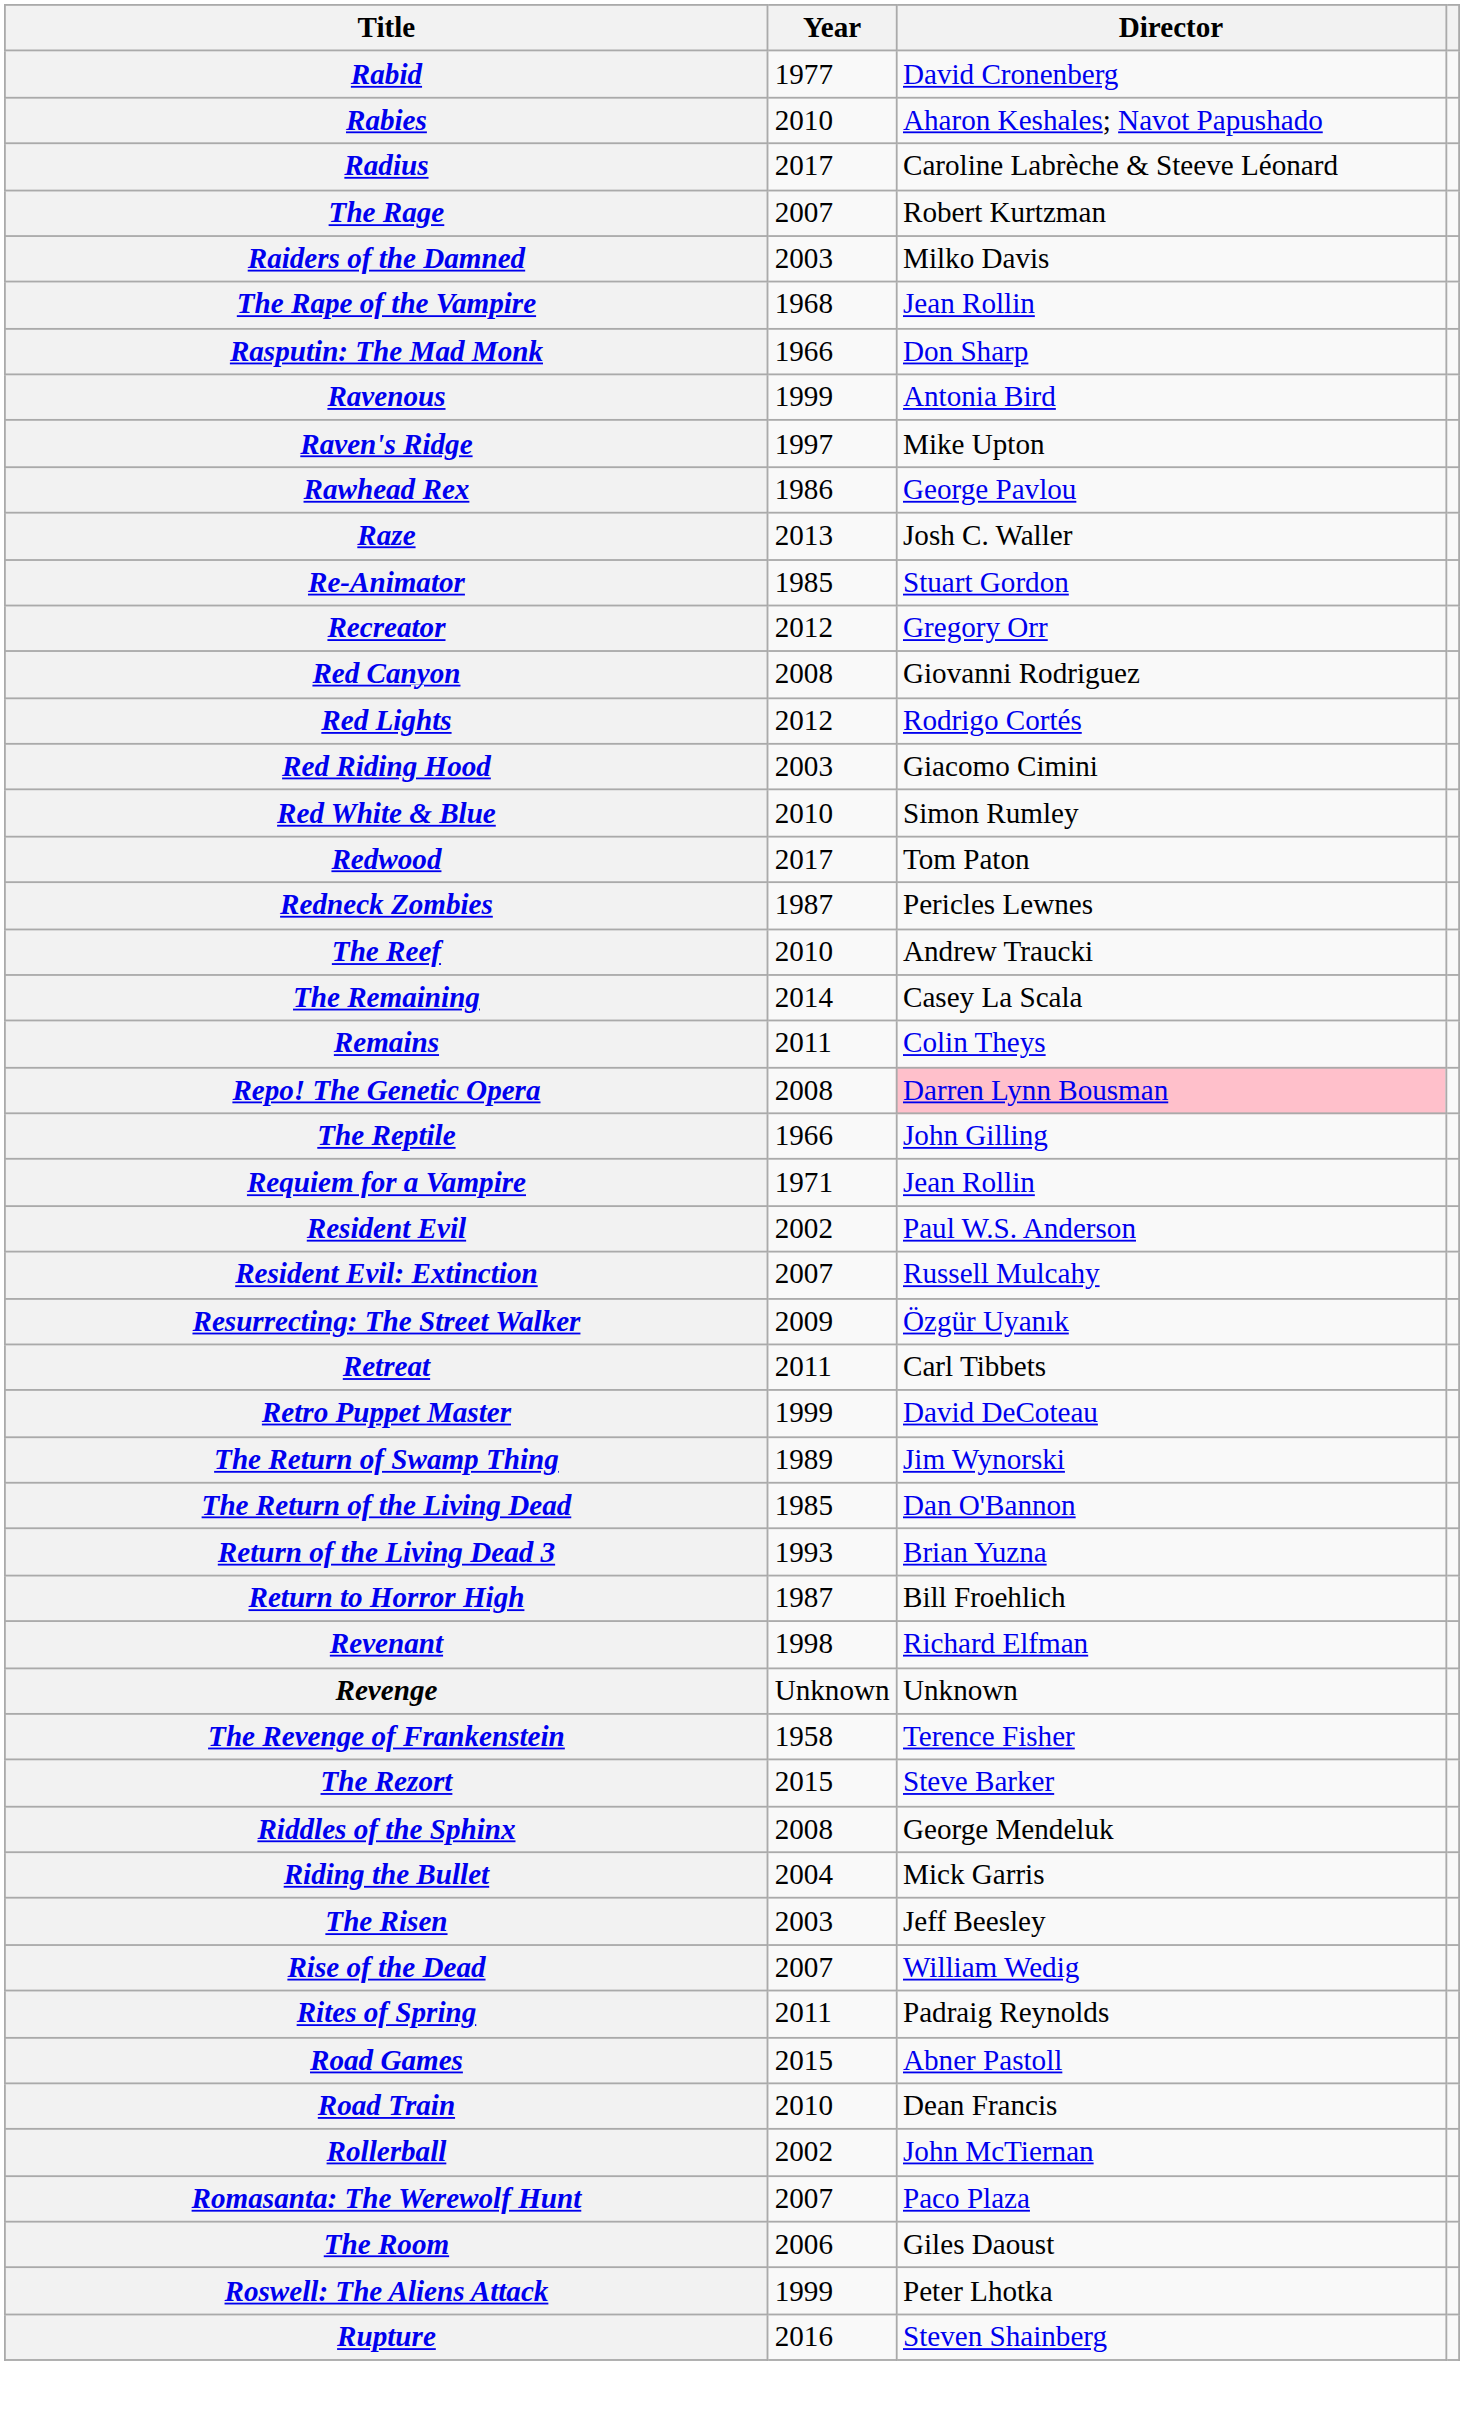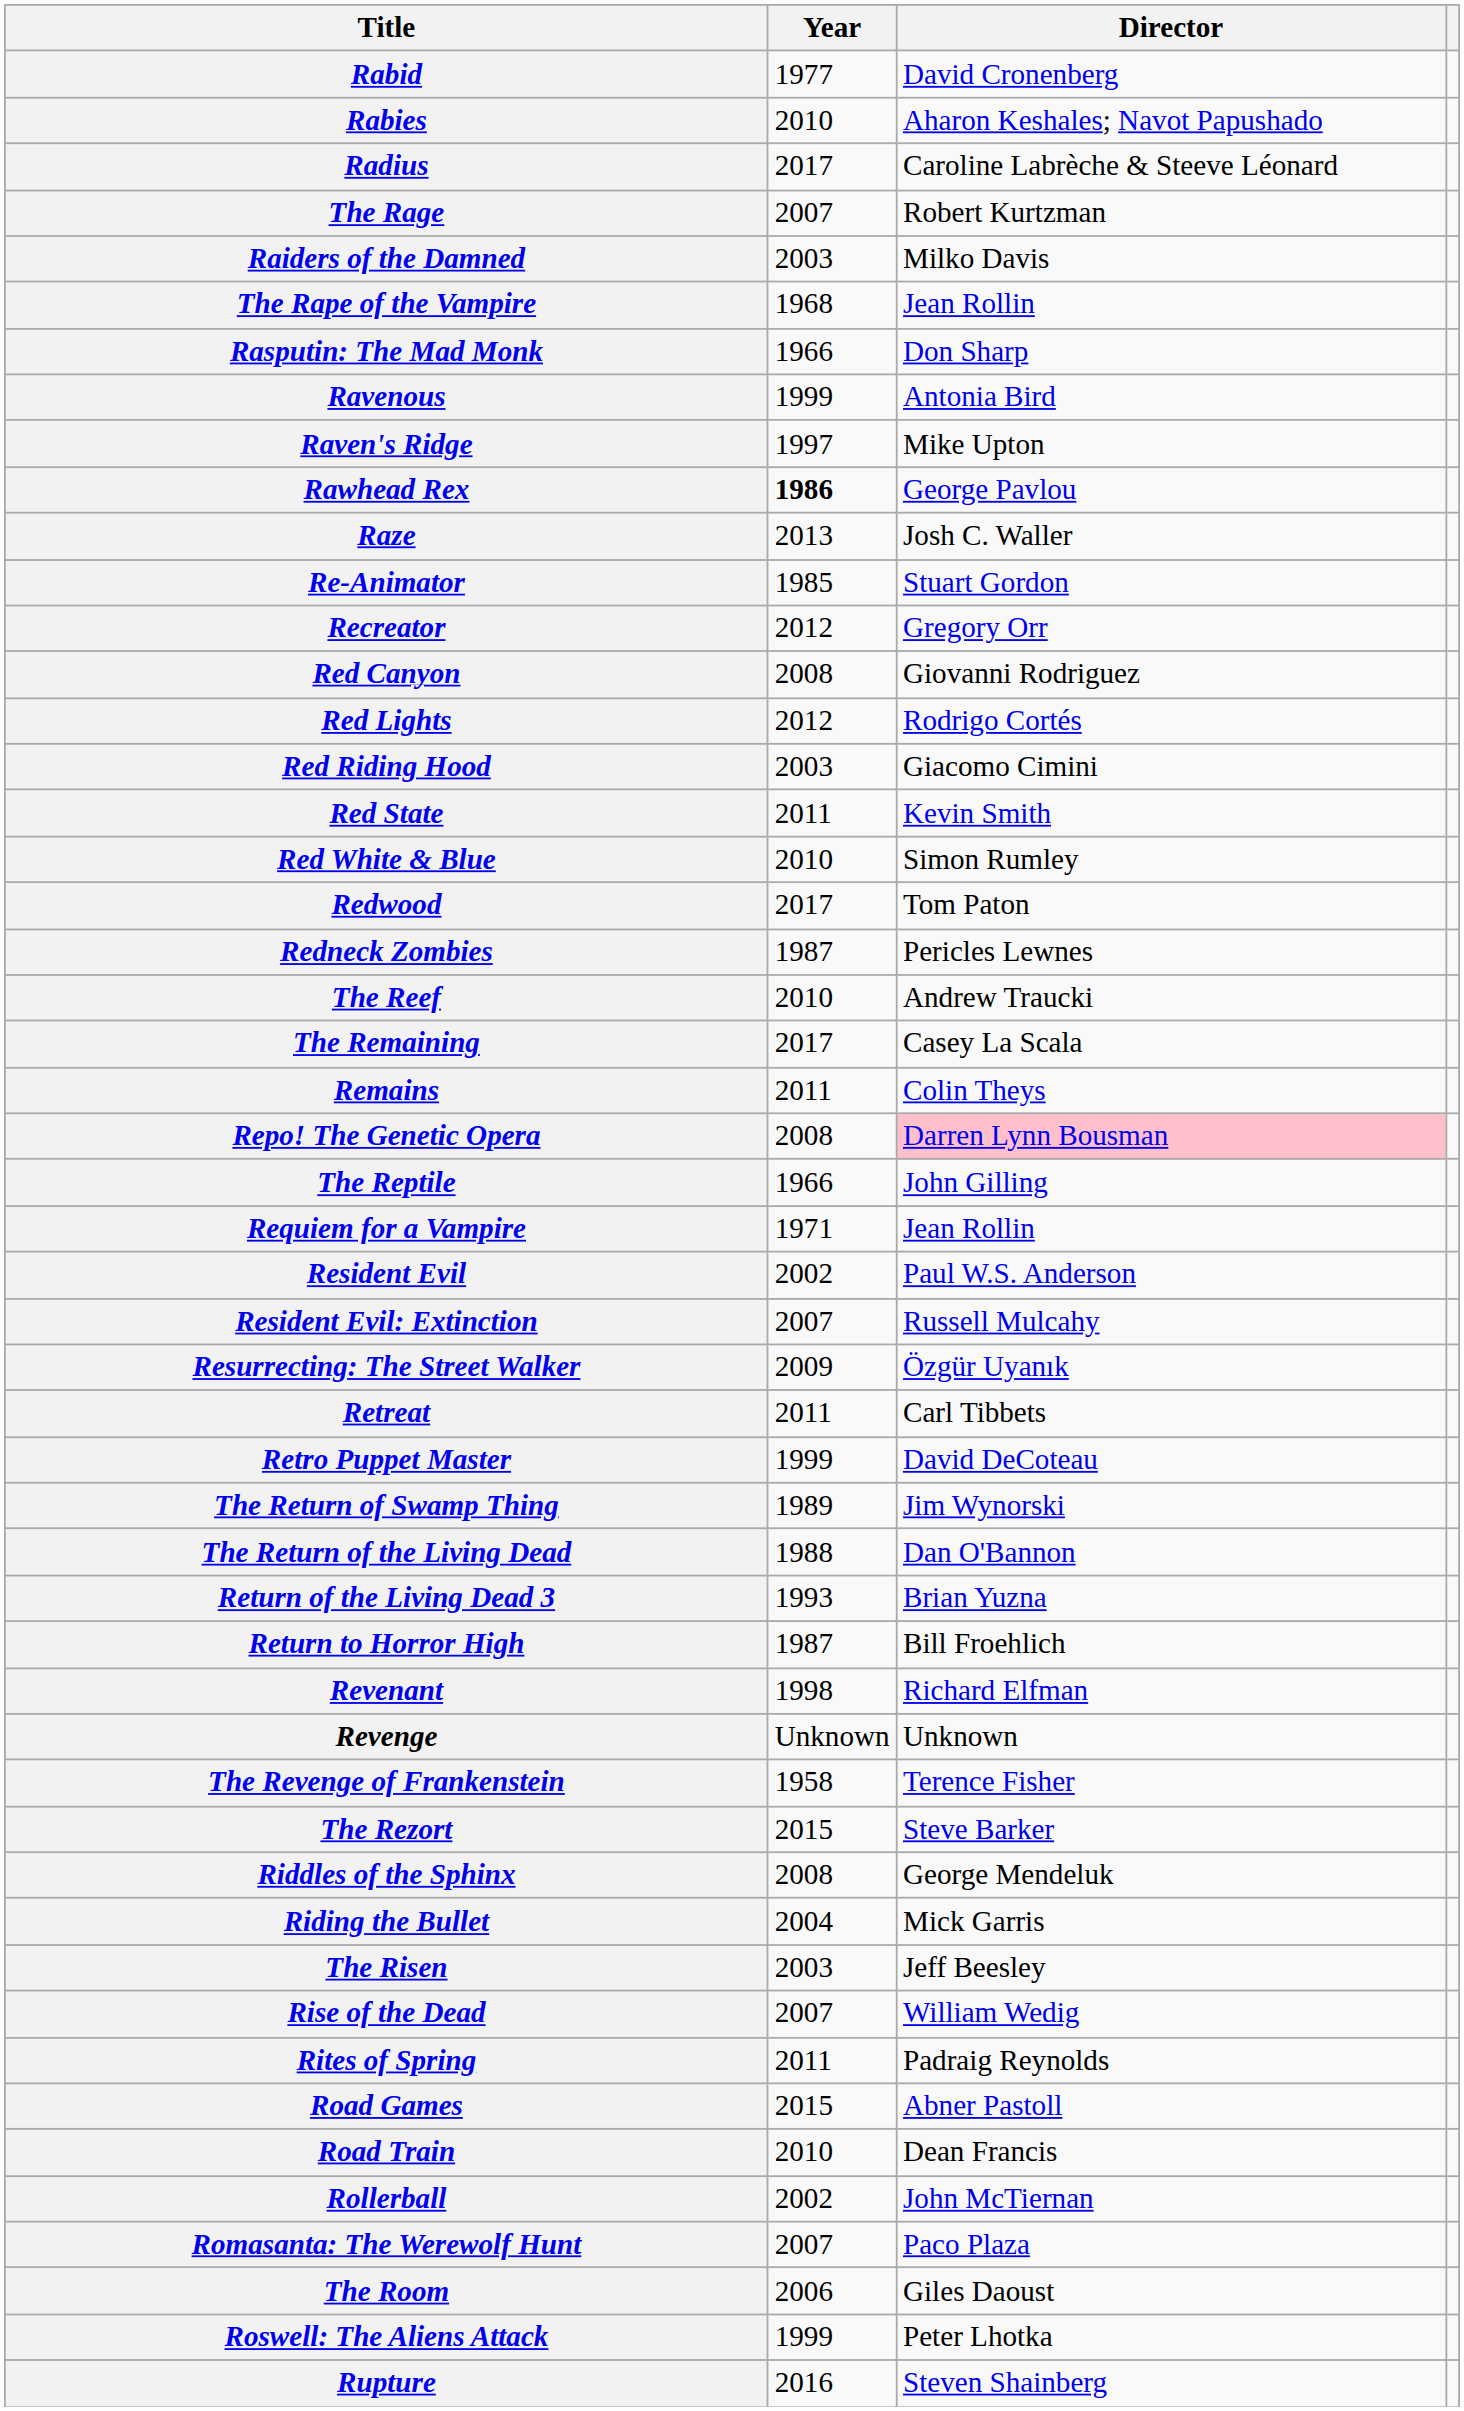Rawhead Rex | Year: normal -> bold
+ row: Red State | 2011 | Kevin Smith
The Remaining | Year: 2014 -> 2017
The Return of the Living Dead | Year: 1985 -> 1988
